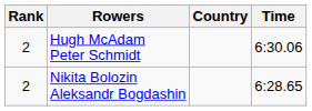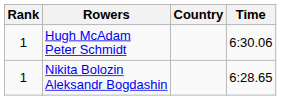Hugh McAdam Peter Schmidt | Rank: 2 -> 1
Nikita Bolozin Aleksandr Bogdashin | Rank: 2 -> 1
